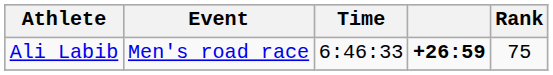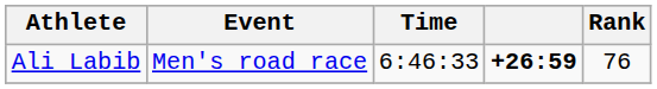Ali Labib | Rank: 75 -> 76
